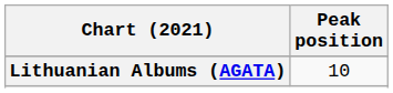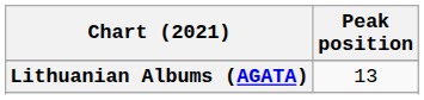Lithuanian Albums (AGATA) | Peak position: 10 -> 13
